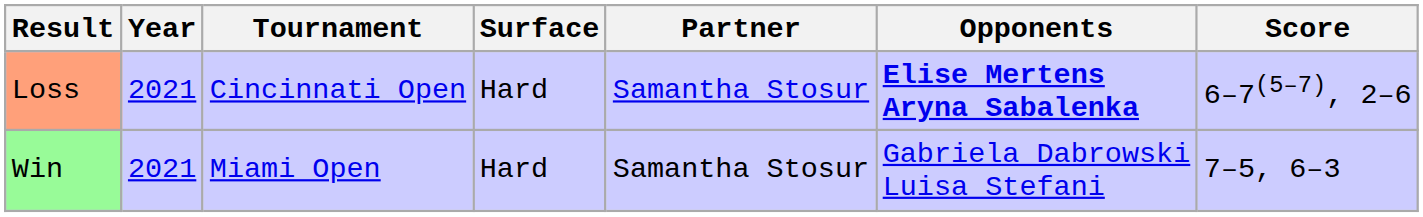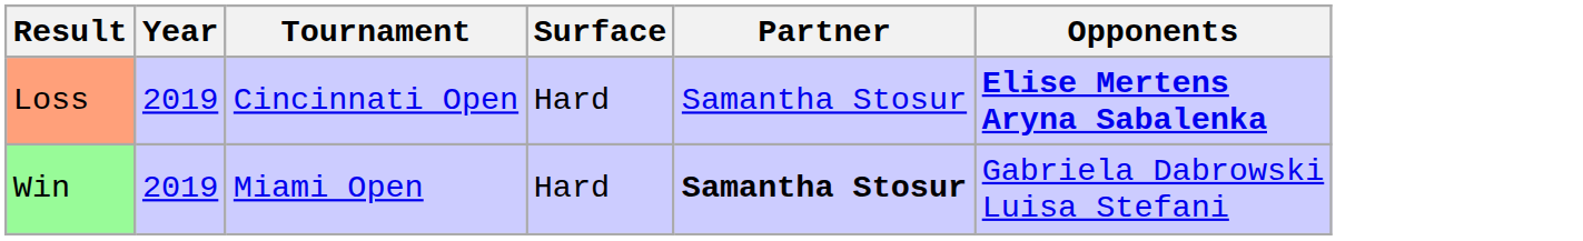- column: Score | 6–7(5–7), 2–6 | 7–5, 6–3
Loss | Year: 2021 -> 2019
Win | Year: 2021 -> 2019
Win | Partner: normal -> bold
